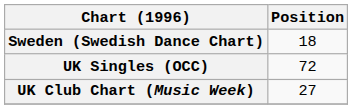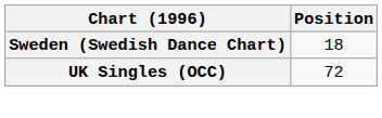- row: UK Club Chart (Music Week) | 27
